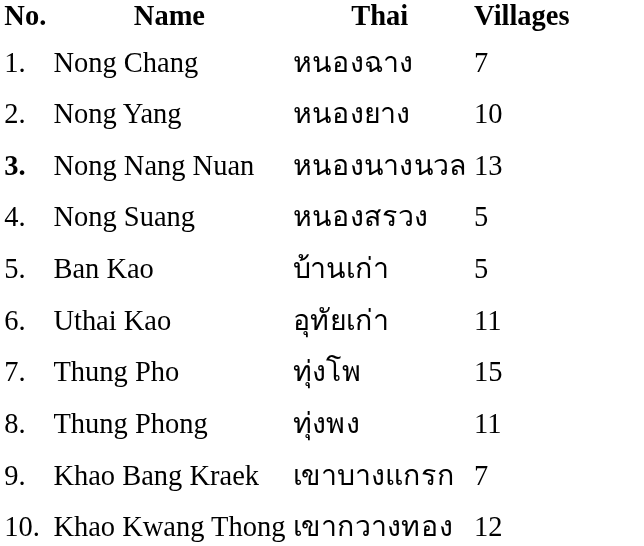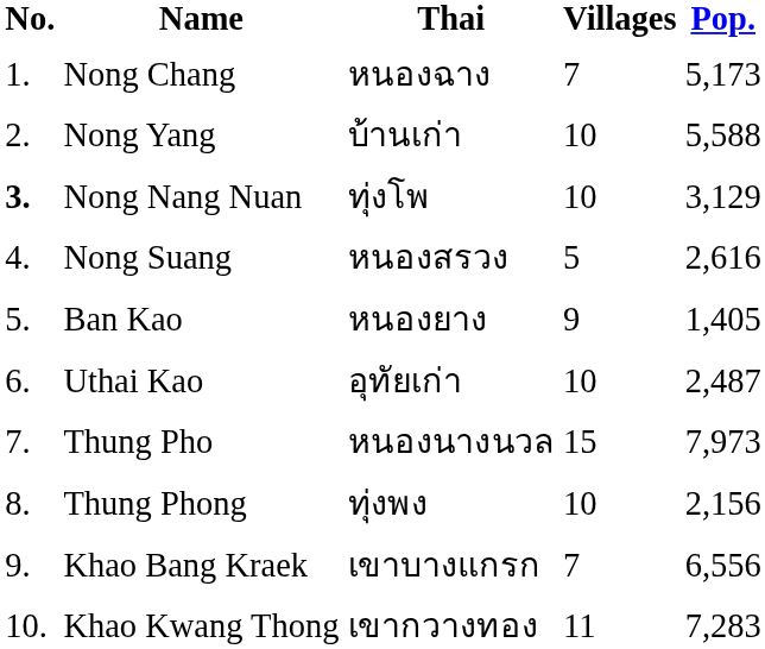+ column: Pop. | 5,173 | 5,588 | 3,129 | 2,616 | 1,405 | 2,487 | 7,973 | 2,156 | 6,556 | 7,283
Nong Yang | Thai: หนองยาง -> บ้านเก่า
Nong Nang Nuan | Thai: หนองนางนวล -> ทุ่งโพ
Nong Nang Nuan | Villages: 13 -> 10
Ban Kao | Thai: บ้านเก่า -> หนองยาง
Ban Kao | Villages: 5 -> 9
Uthai Kao | Villages: 11 -> 10
Thung Pho | Thai: ทุ่งโพ -> หนองนางนวล
Thung Phong | Villages: 11 -> 10
Khao Kwang Thong | Villages: 12 -> 11
